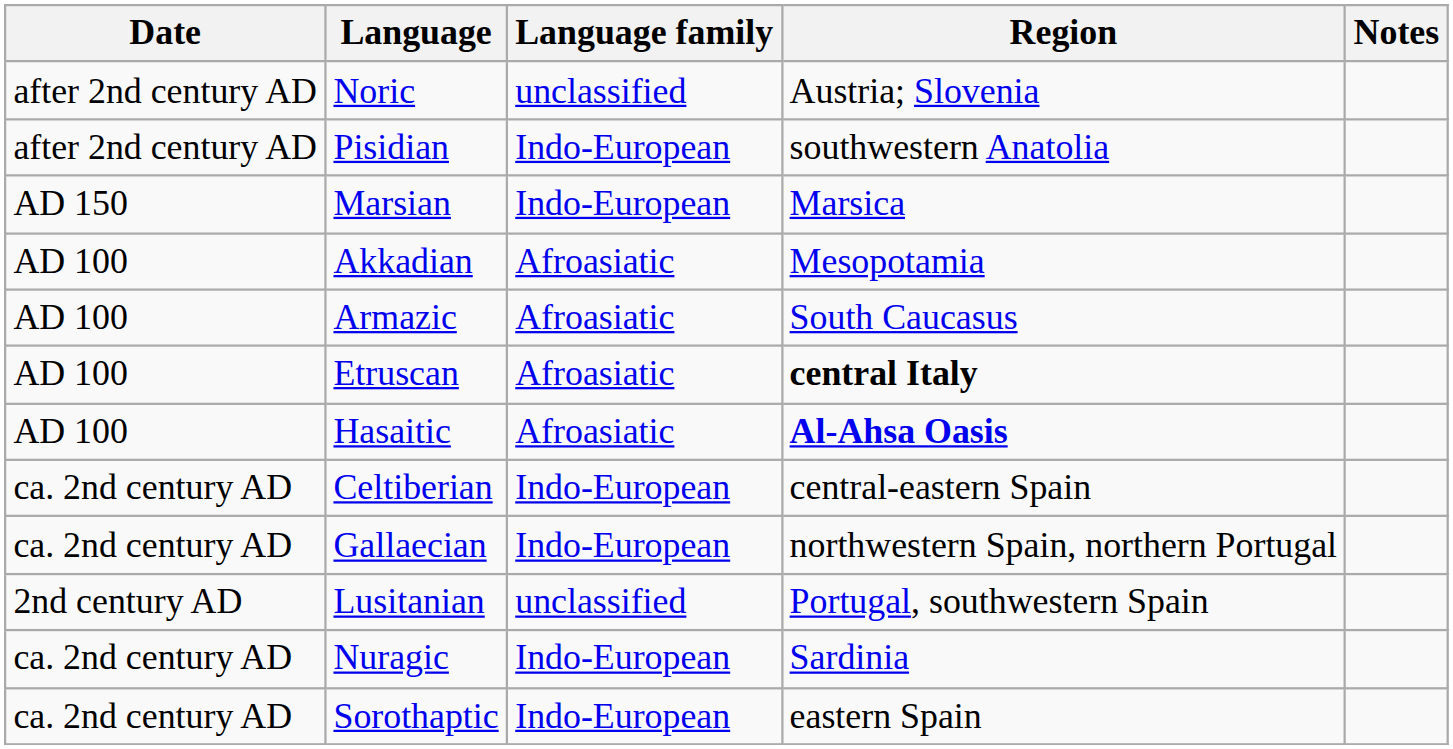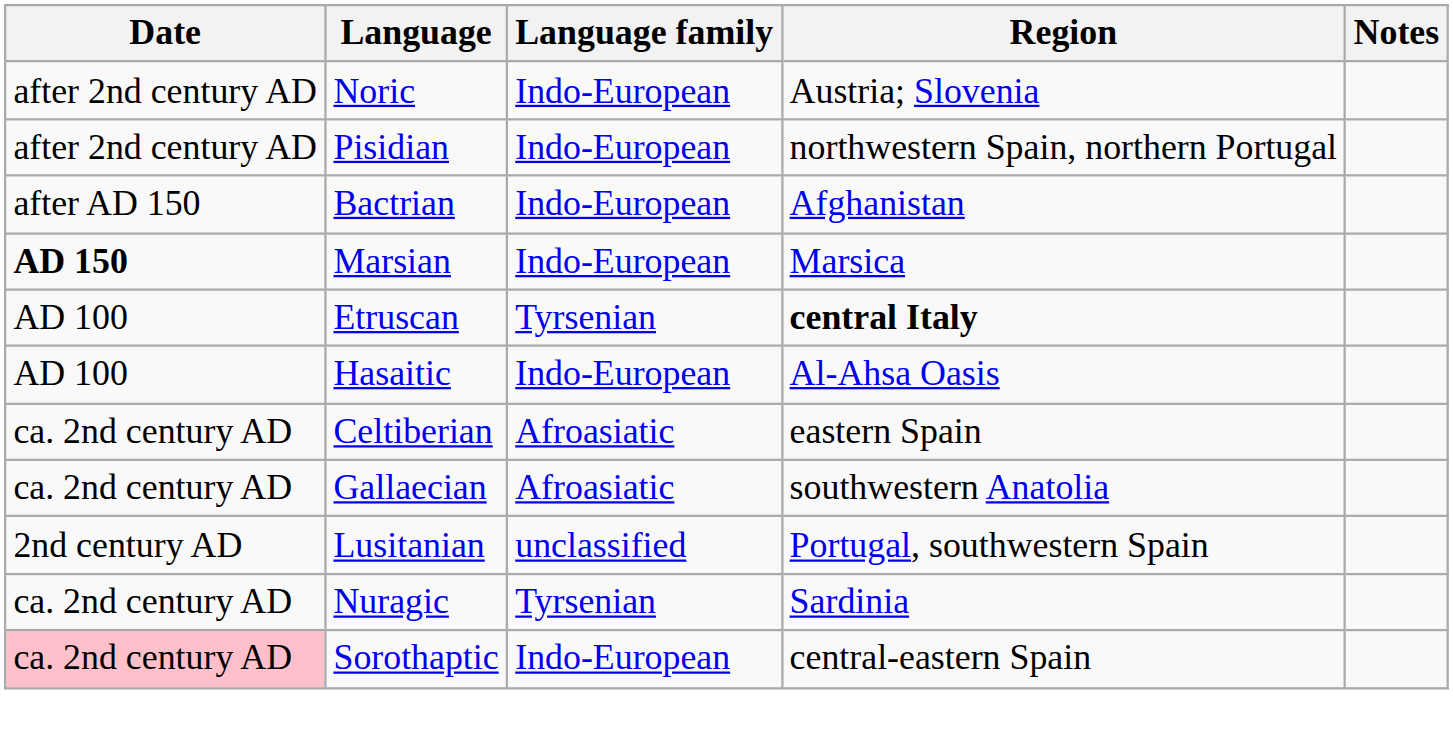Noric | Language family: unclassified -> Indo-European
Pisidian | Region: southwestern Anatolia -> northwestern Spain, northern Portugal
+ row: after AD 150 | Bactrian | Indo-European | Afghanistan
Marsian | Date: normal -> bold
- row: AD 100 | Akkadian | Afroasiatic | Mesopotamia
- row: AD 100 | Armazic | Afroasiatic | South Caucasus
Etruscan | Language family: Afroasiatic -> Tyrsenian
Hasaitic | Language family: Afroasiatic -> Indo-European
Hasaitic | Region: bold -> normal
Celtiberian | Language family: Indo-European -> Afroasiatic
Celtiberian | Region: central-eastern Spain -> eastern Spain
Gallaecian | Language family: Indo-European -> Afroasiatic
Gallaecian | Region: northwestern Spain, northern Portugal -> southwestern Anatolia
Nuragic | Language family: Indo-European -> Tyrsenian
Sorothaptic | Date: no background -> pink background
Sorothaptic | Region: eastern Spain -> central-eastern Spain
